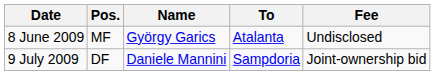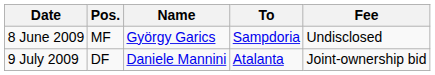8 June 2009 | To: Atalanta -> Sampdoria
9 July 2009 | To: Sampdoria -> Atalanta
